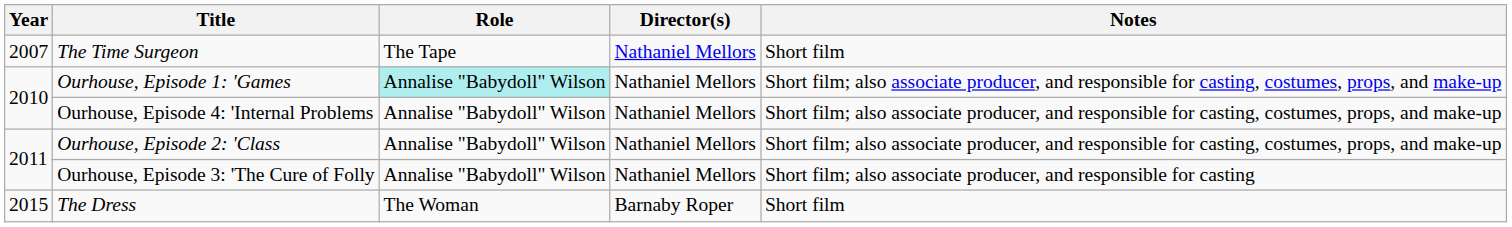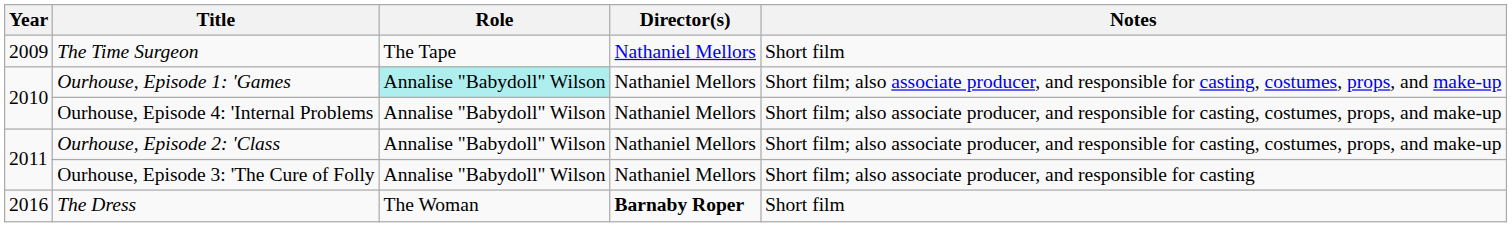The Time Surgeon | Year: 2007 -> 2009
The Dress | Year: 2015 -> 2016
The Dress | Director(s): normal -> bold
